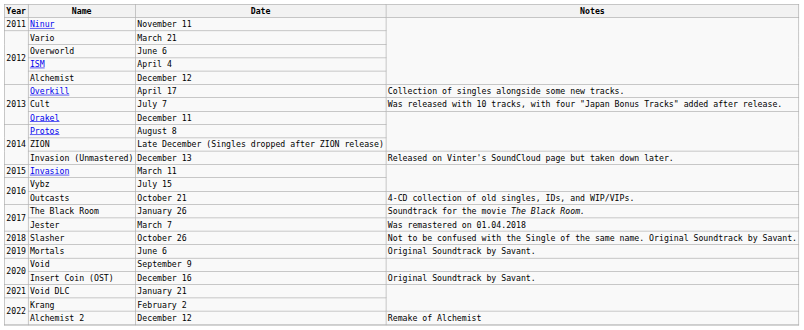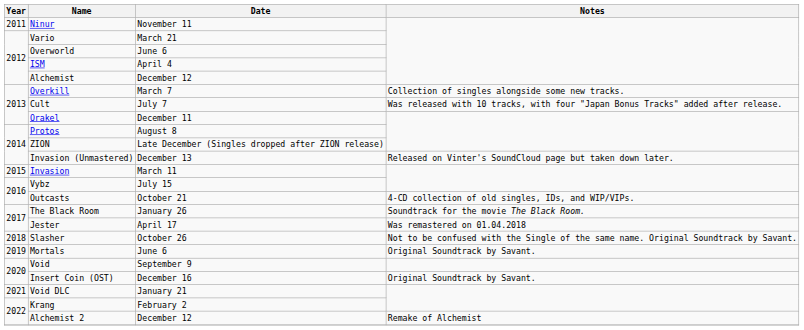Overkill | Date: April 17 -> March 7
Jester | Date: March 7 -> April 17
